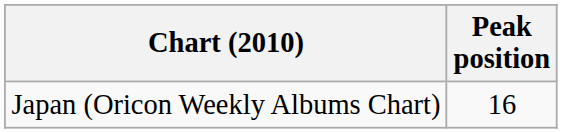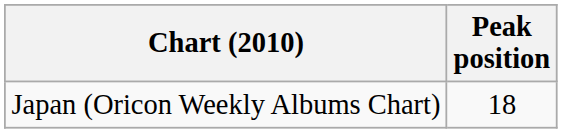Japan (Oricon Weekly Albums Chart) | Peak position: 16 -> 18
